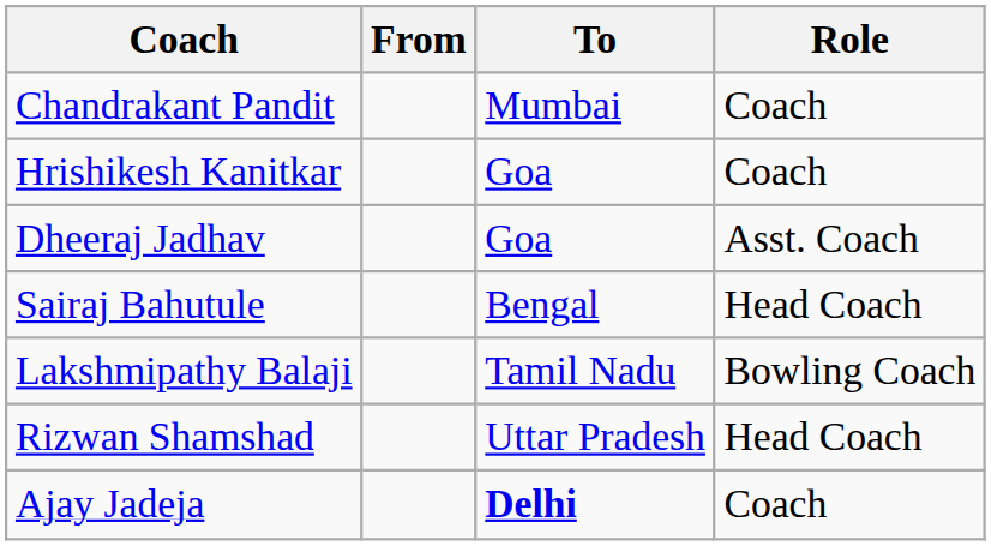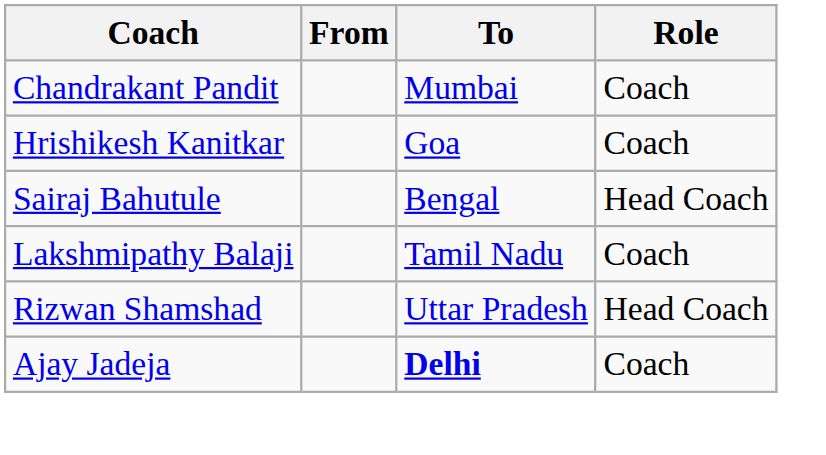- row: Dheeraj Jadhav | Goa | Asst. Coach
Lakshmipathy Balaji | Role: Bowling Coach -> Coach
